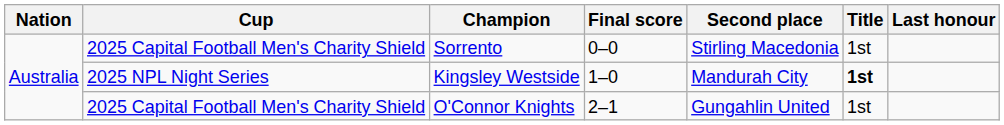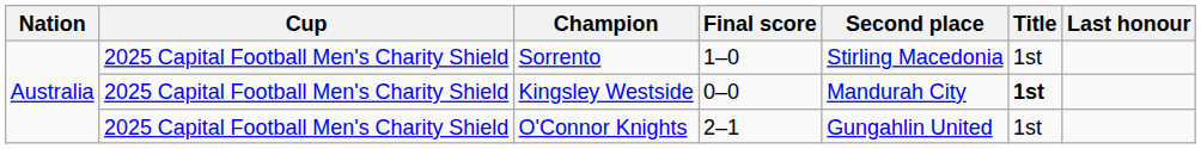Sorrento | Final score: 0–0 -> 1–0
Kingsley Westside | Cup: 2025 NPL Night Series -> 2025 Capital Football Men's Charity Shield
Kingsley Westside | Final score: 1–0 -> 0–0
